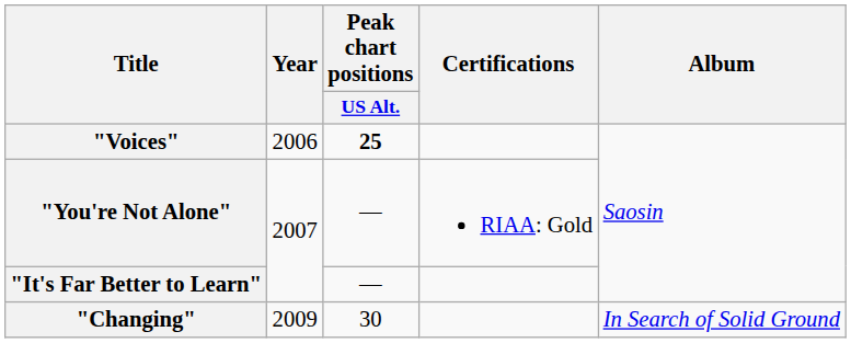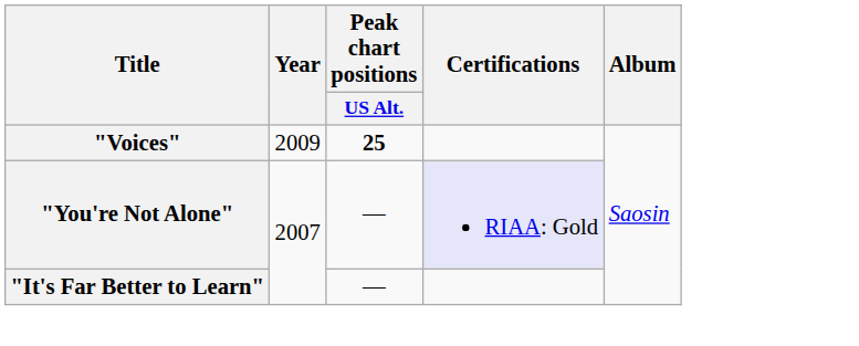"Voices" | Year: 2006 -> 2009
"You're Not Alone" | Certifications: no background -> lavender background
- row: "Changing" | 2009 | 30 | In Search of Solid Ground
